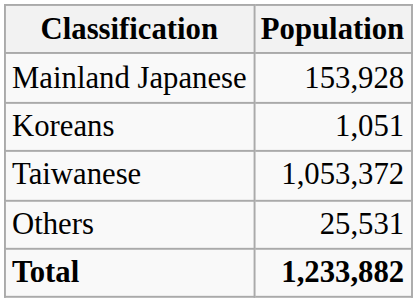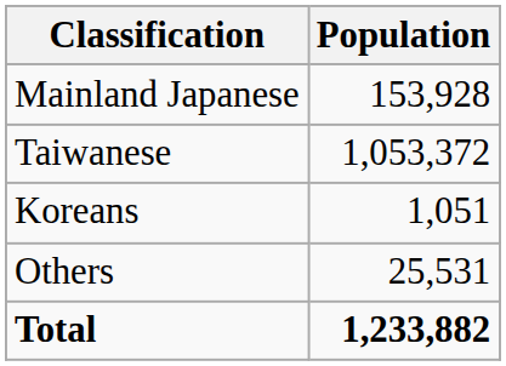rows swapped: Taiwanese <-> Koreans
